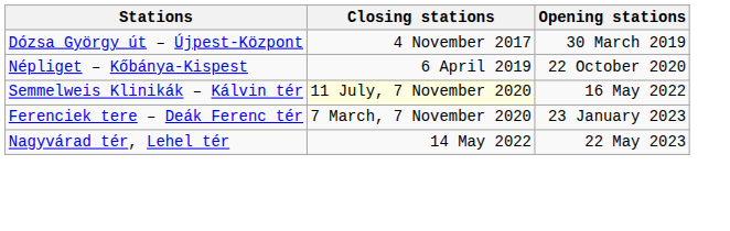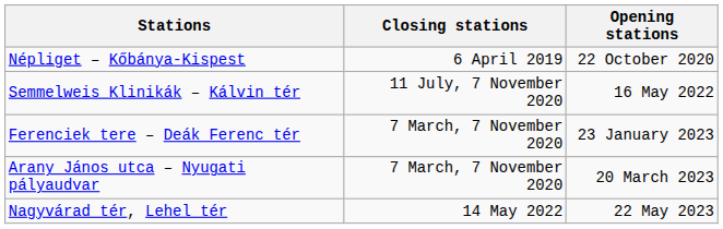- row: Dózsa György út – Újpest-Központ | 4 November 2017 | 30 March 2019
Semmelweis Klinikák – Kálvin tér | Closing stations: lightyellow background -> no background
+ row: Arany János utca – Nyugati pályaudvar | 7 March, 7 November 2020 | 20 March 2023
